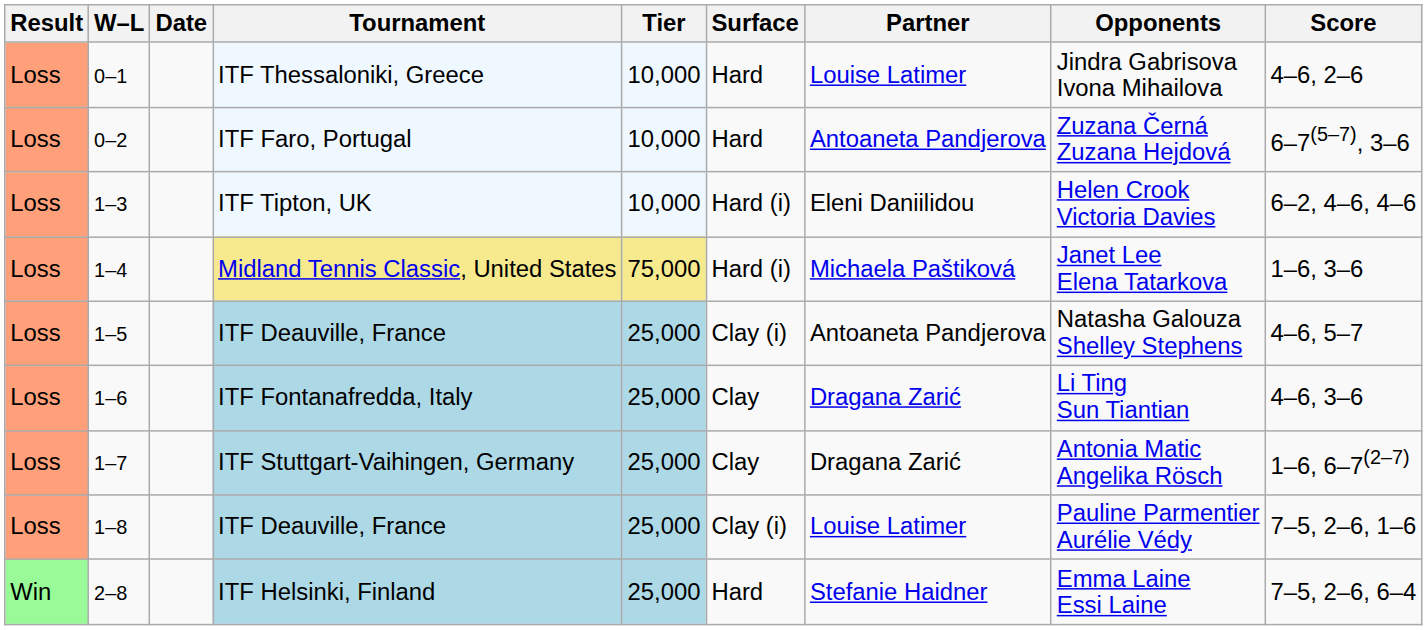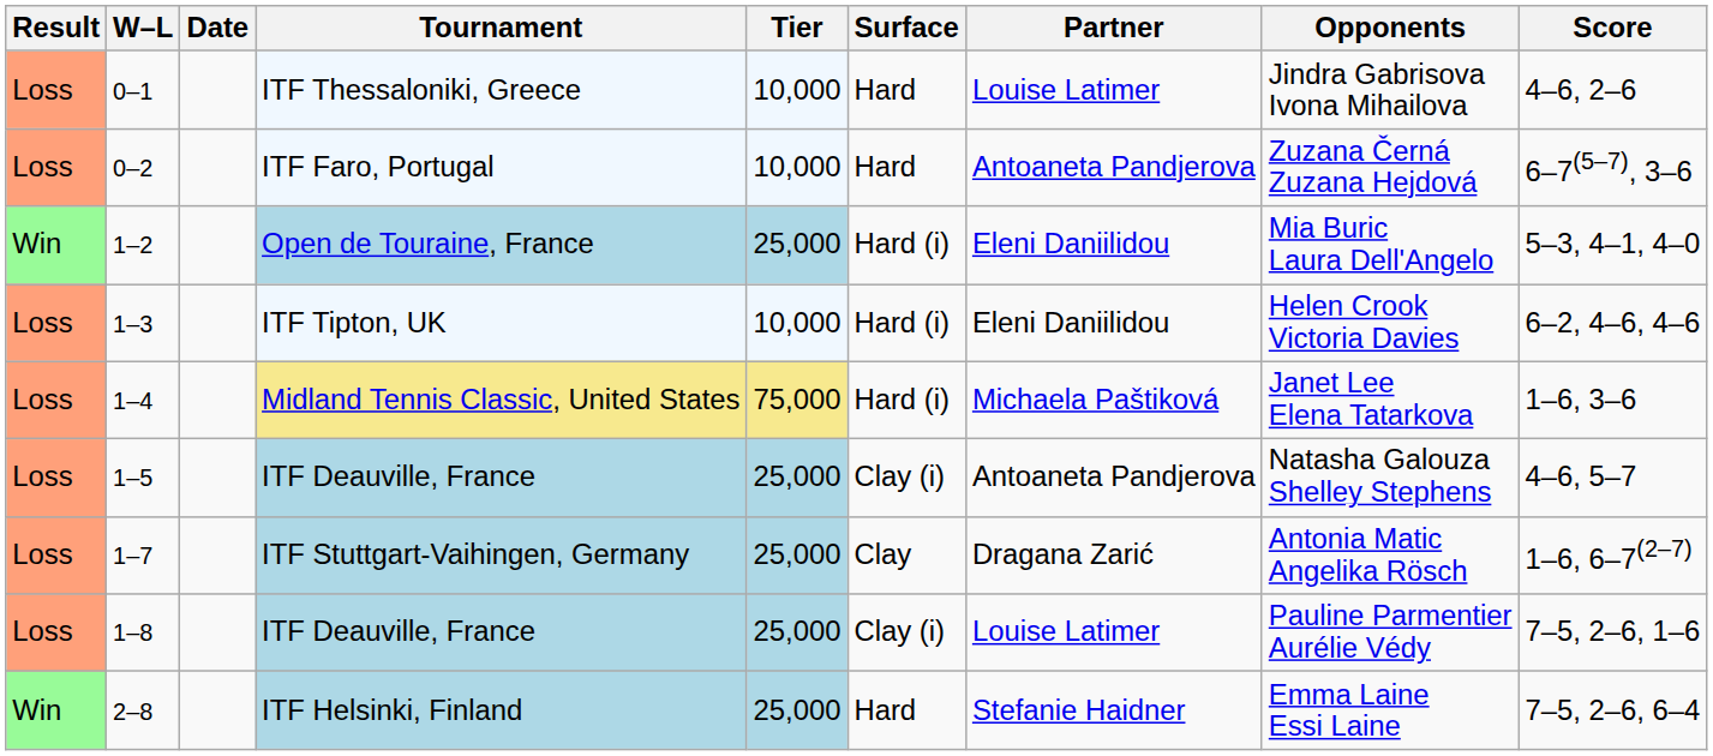+ row: Win | 1–2 | Open de Touraine, France | 25,000 | Hard (i) | Eleni Daniilidou | Mia Buric Laura Dell'Angelo | 5–3, 4–1, 4–0
- row: Loss | 1–6 | ITF Fontanafredda, Italy | 25,000 | Clay | Dragana Zarić | Li Ting Sun Tiantian | 4–6, 3–6
